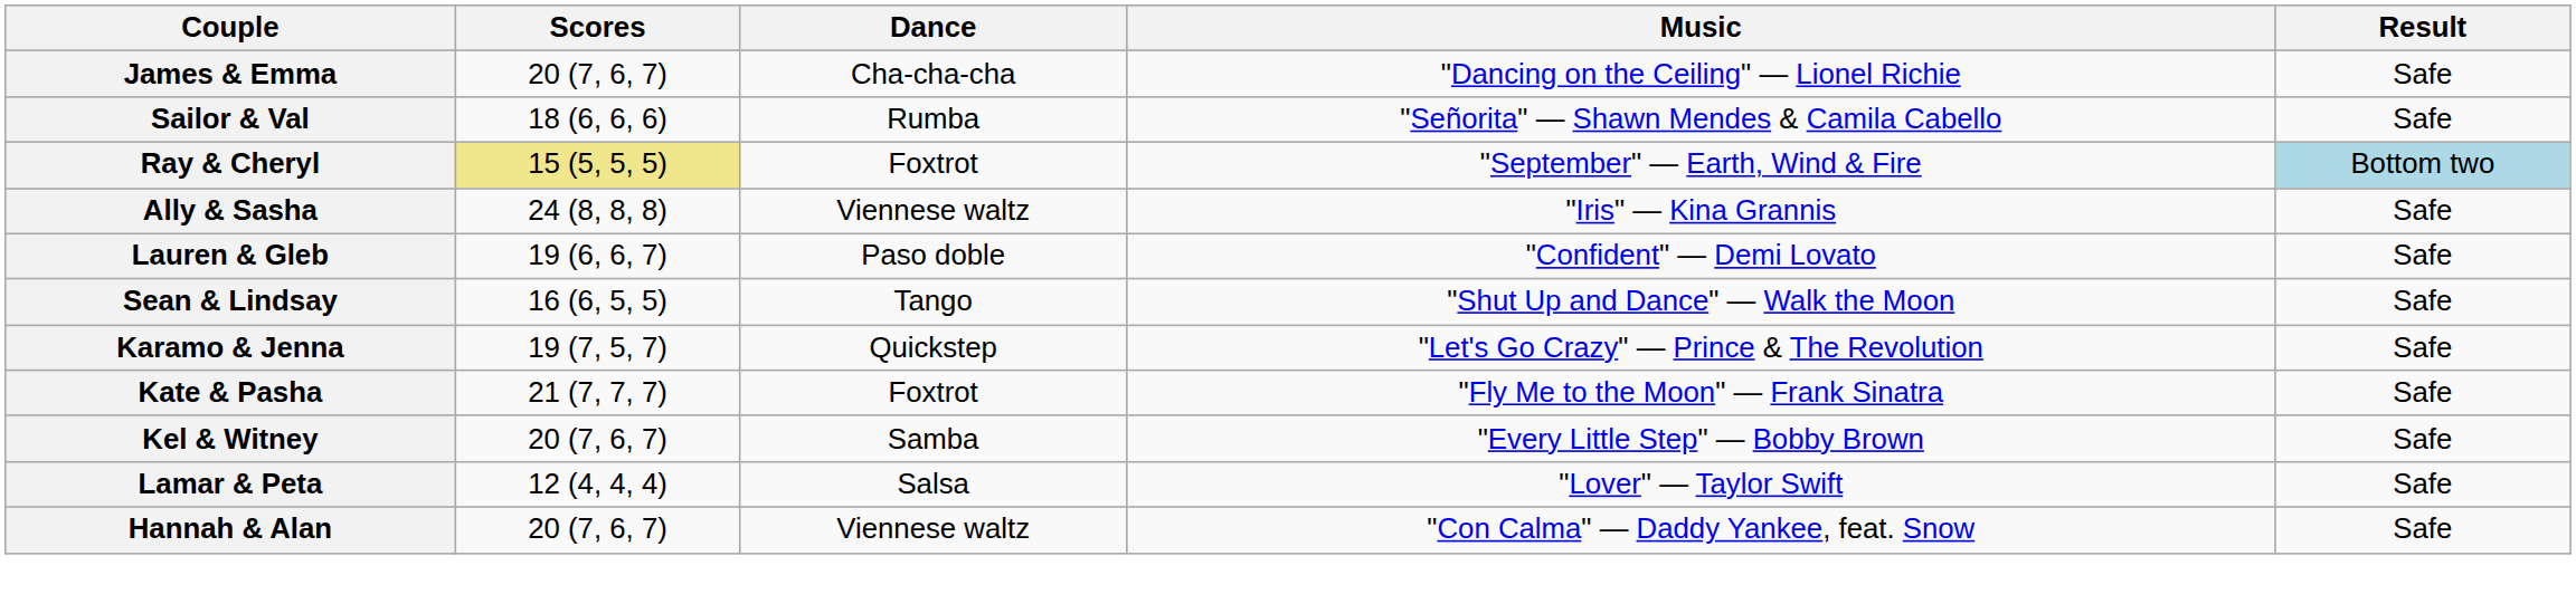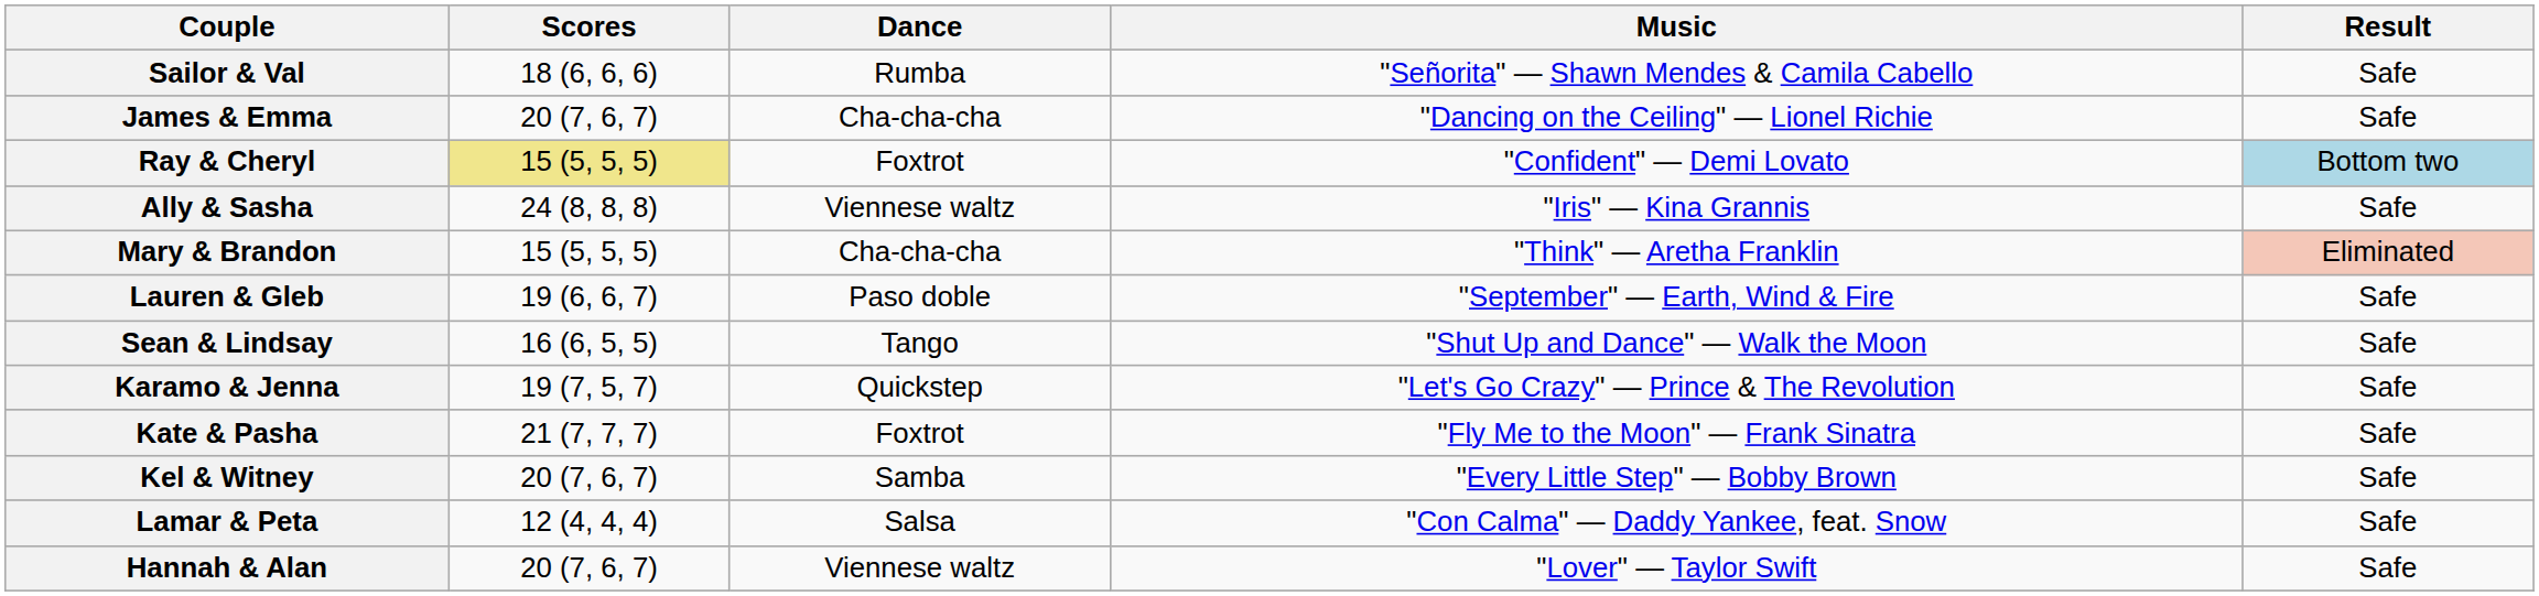rows swapped: James & Emma <-> Sailor & Val
Ray & Cheryl | Music: "September" — Earth, Wind & Fire -> "Confident" — Demi Lovato
+ row: Mary & Brandon | 15 (5, 5, 5) | Cha-cha-cha | "Think" — Aretha Franklin | Eliminated
Lauren & Gleb | Music: "Confident" — Demi Lovato -> "September" — Earth, Wind & Fire
Lamar & Peta | Music: "Lover" — Taylor Swift -> "Con Calma" — Daddy Yankee, feat. Snow
Hannah & Alan | Music: "Con Calma" — Daddy Yankee, feat. Snow -> "Lover" — Taylor Swift
